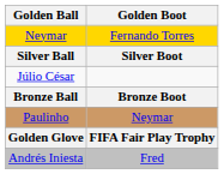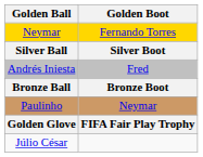rows swapped: Andrés Iniesta <-> Júlio César
